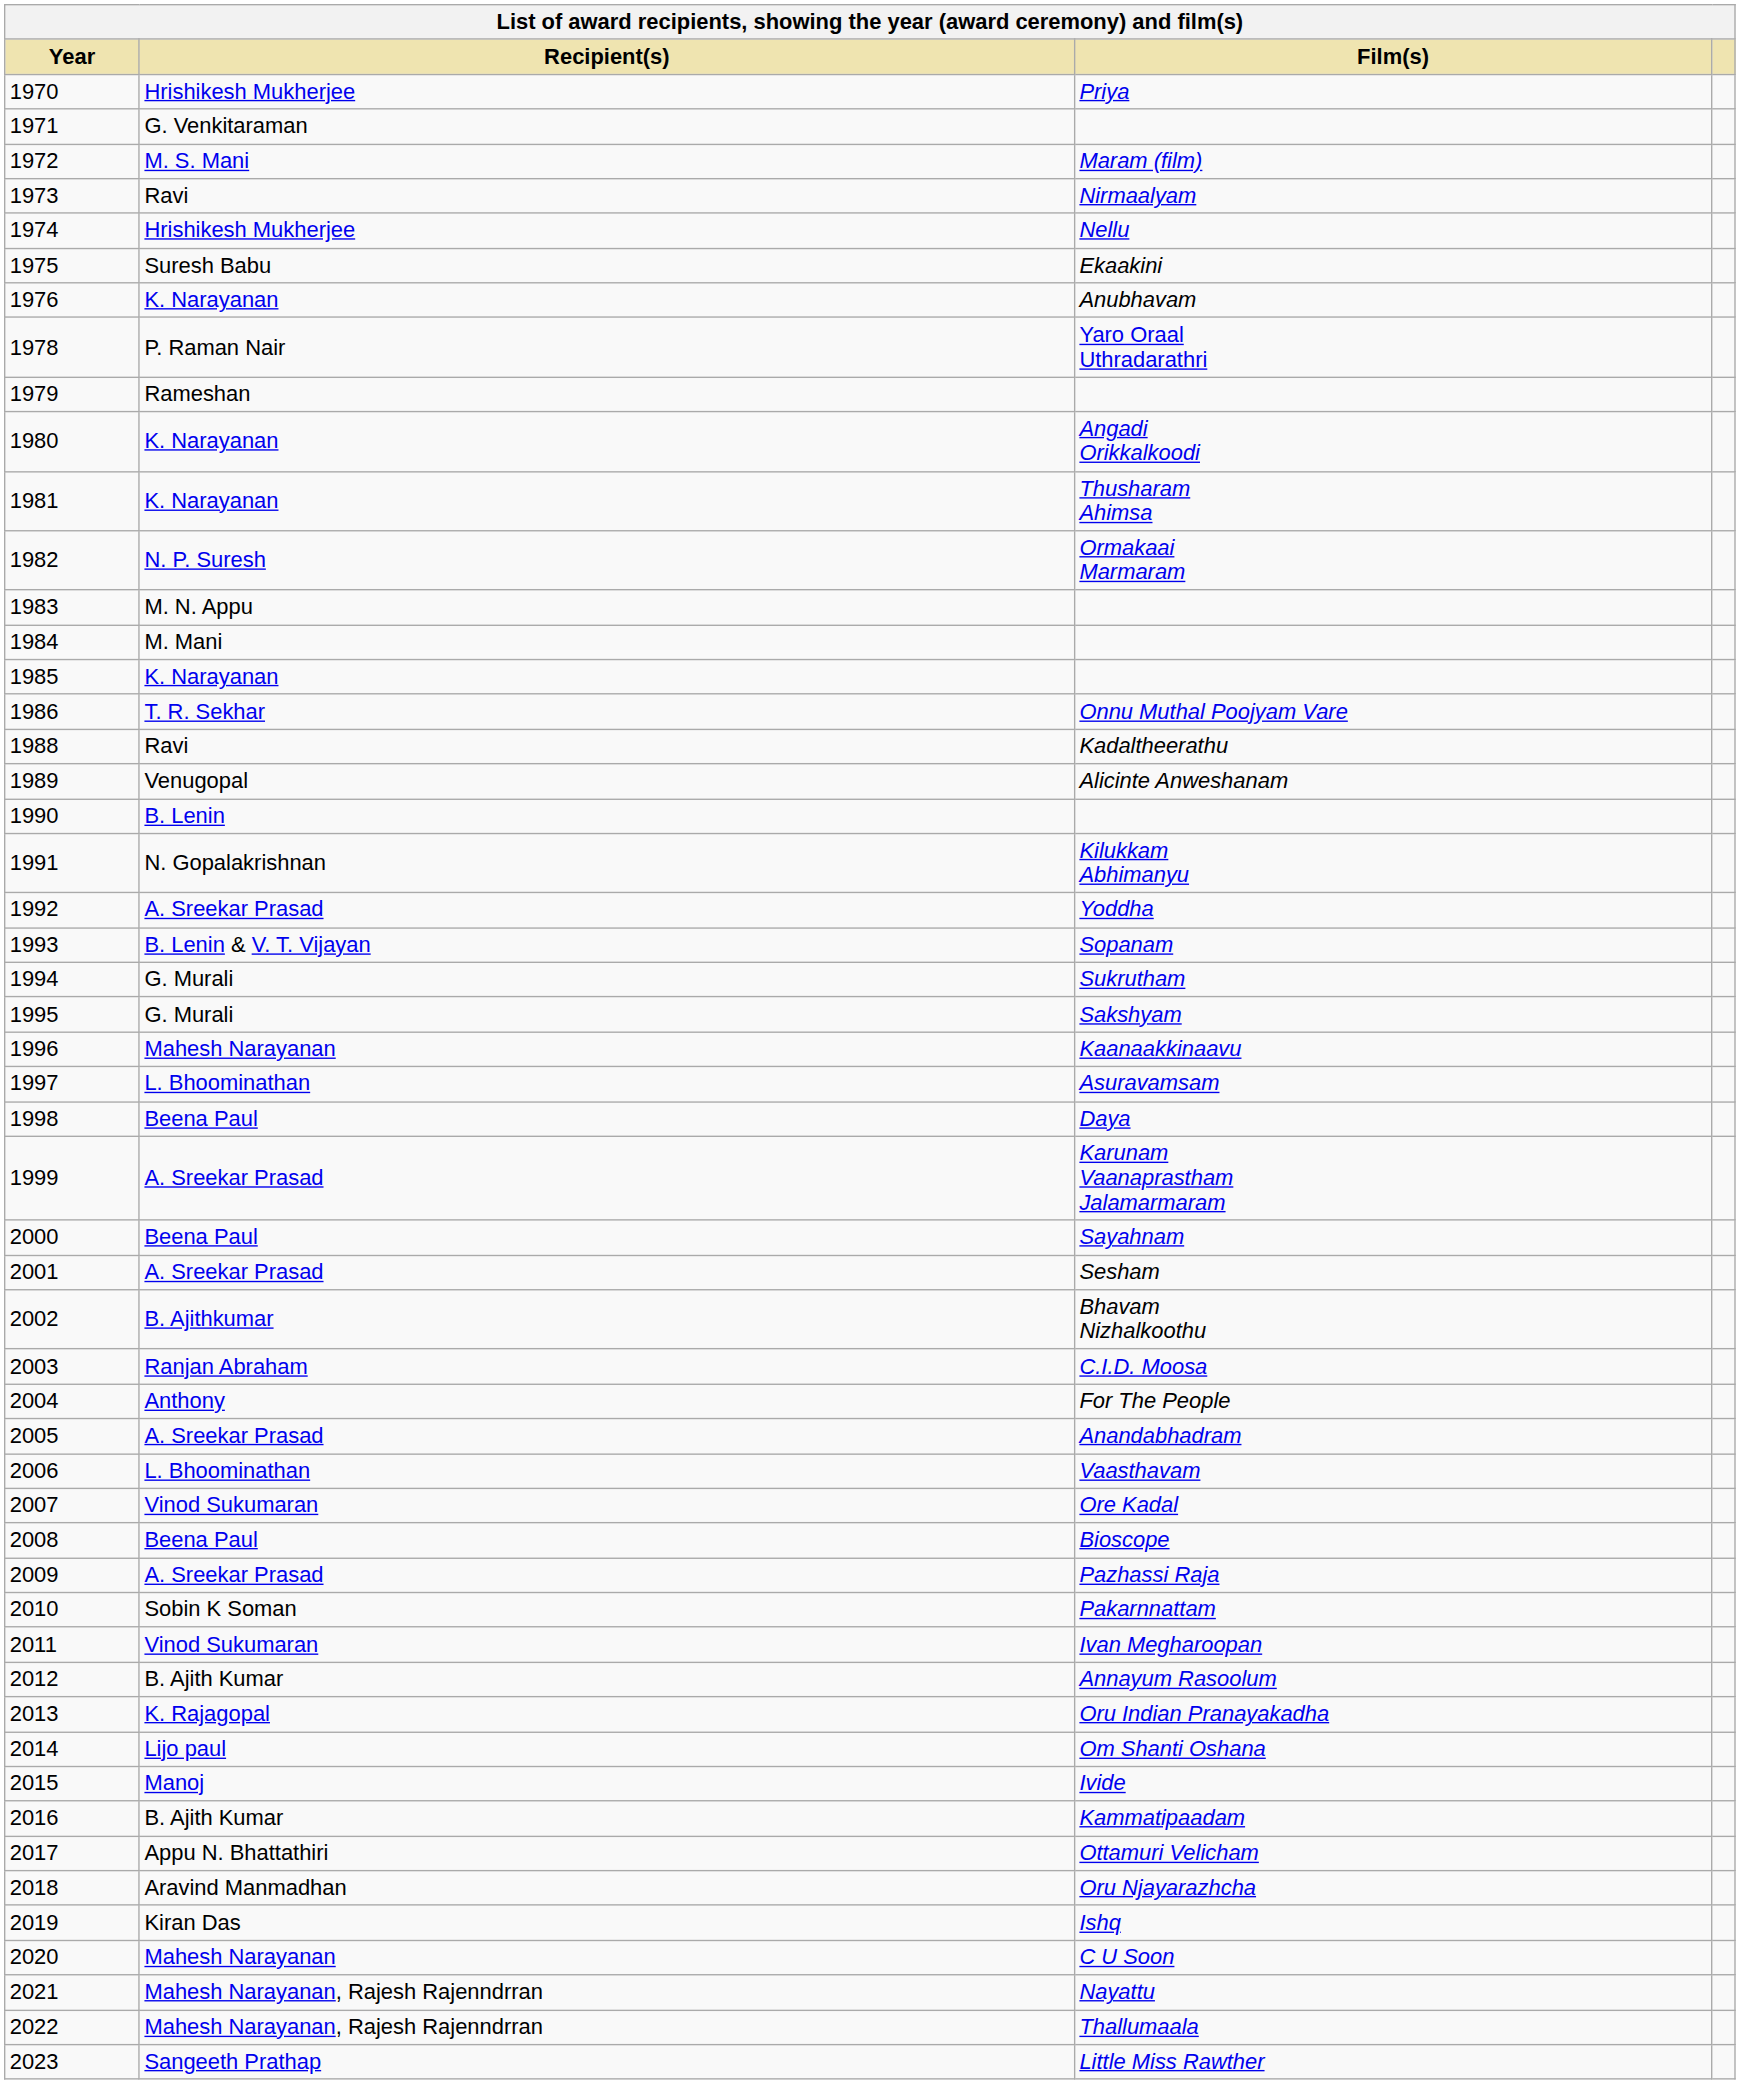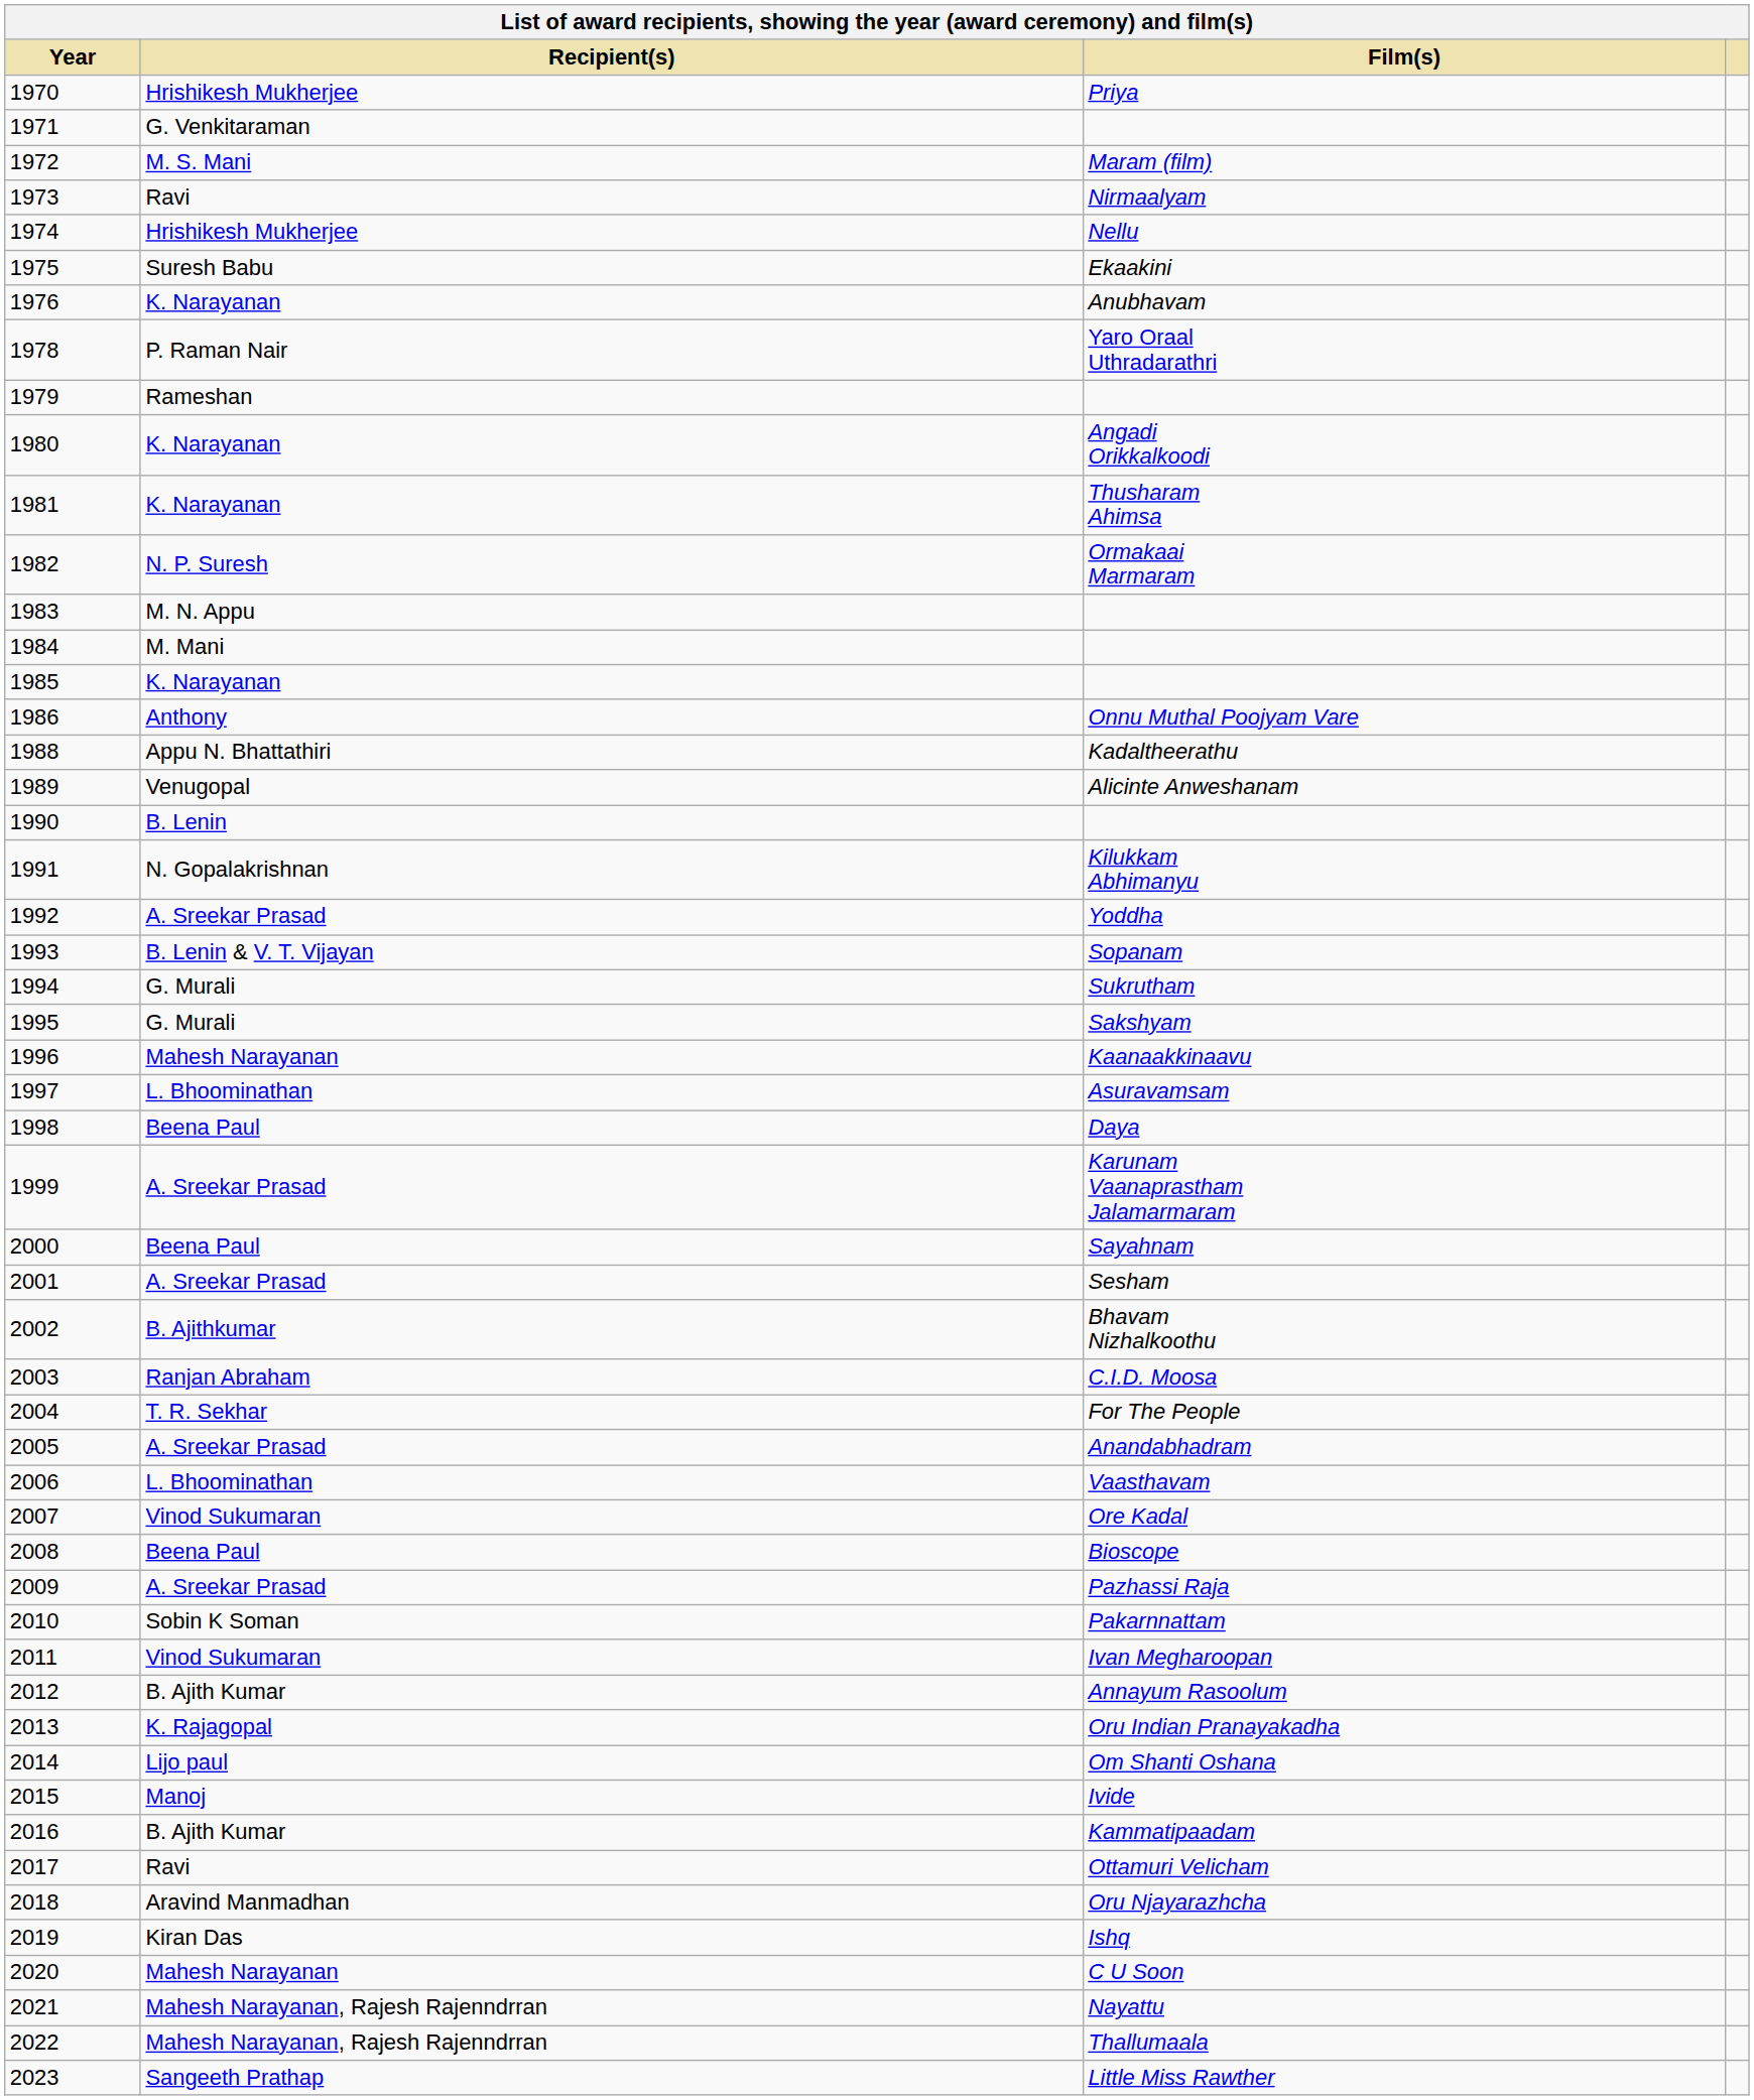Onnu Muthal Poojyam Vare | Recipient(s): T. R. Sekhar -> Anthony
Kadaltheerathu | Recipient(s): Ravi -> Appu N. Bhattathiri
For The People | Recipient(s): Anthony -> T. R. Sekhar
Ottamuri Velicham | Recipient(s): Appu N. Bhattathiri -> Ravi
